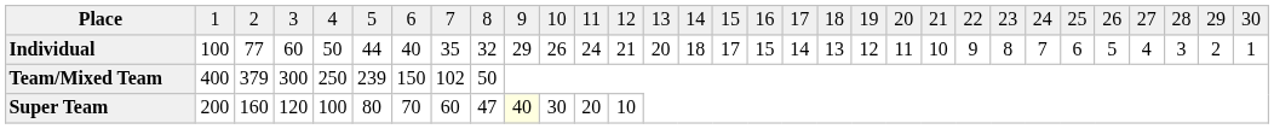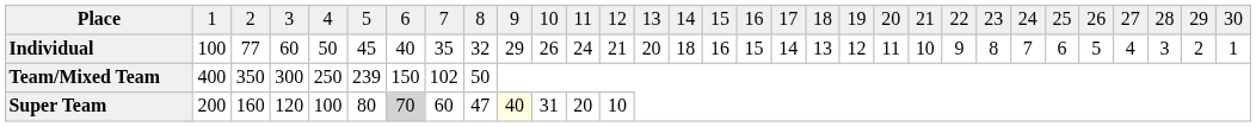Individual | column 6: 44 -> 45
Individual | column 16: 17 -> 16
Team/Mixed Team | column 3: 379 -> 350
Super Team | column 7: no background -> lightgrey background
Super Team | column 11: 30 -> 31
